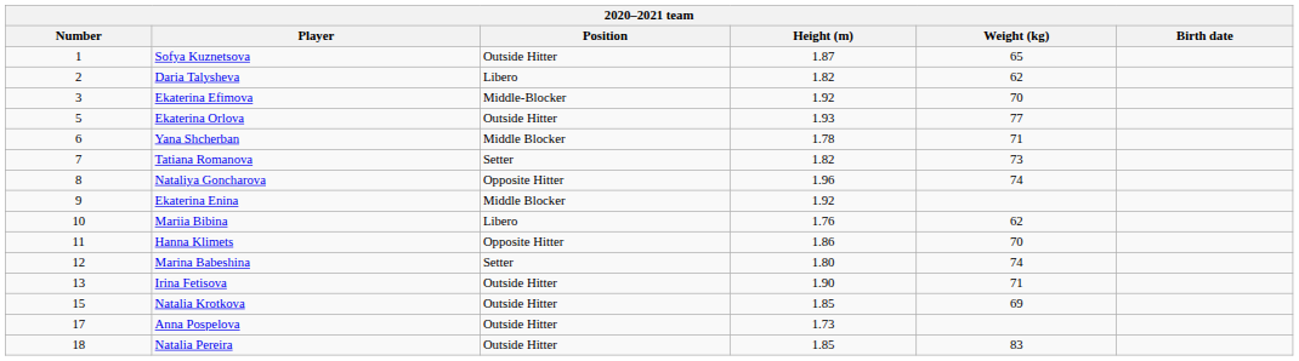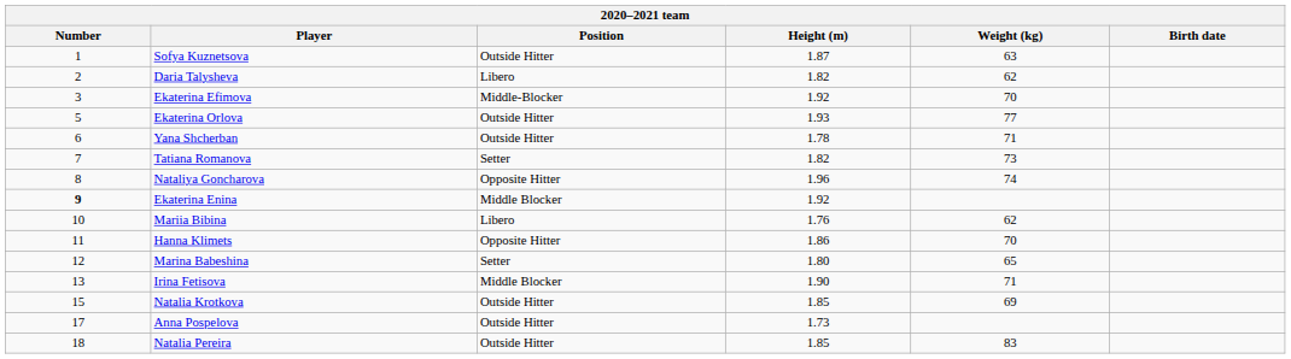Sofya Kuznetsova | Weight (kg): 65 -> 63
Yana Shcherban | Position: Middle Blocker -> Outside Hitter
Ekaterina Enina | Number: normal -> bold
Marina Babeshina | Weight (kg): 74 -> 65
Irina Fetisova | Position: Outside Hitter -> Middle Blocker
